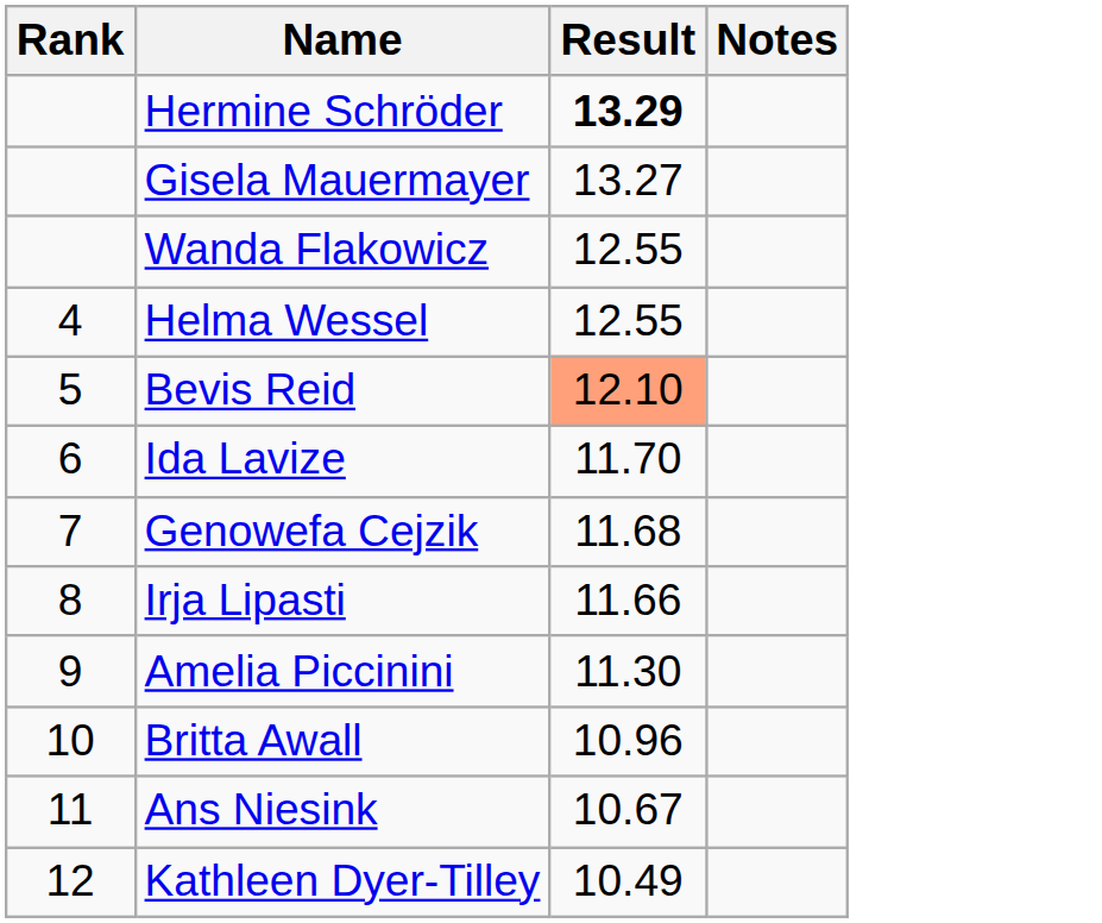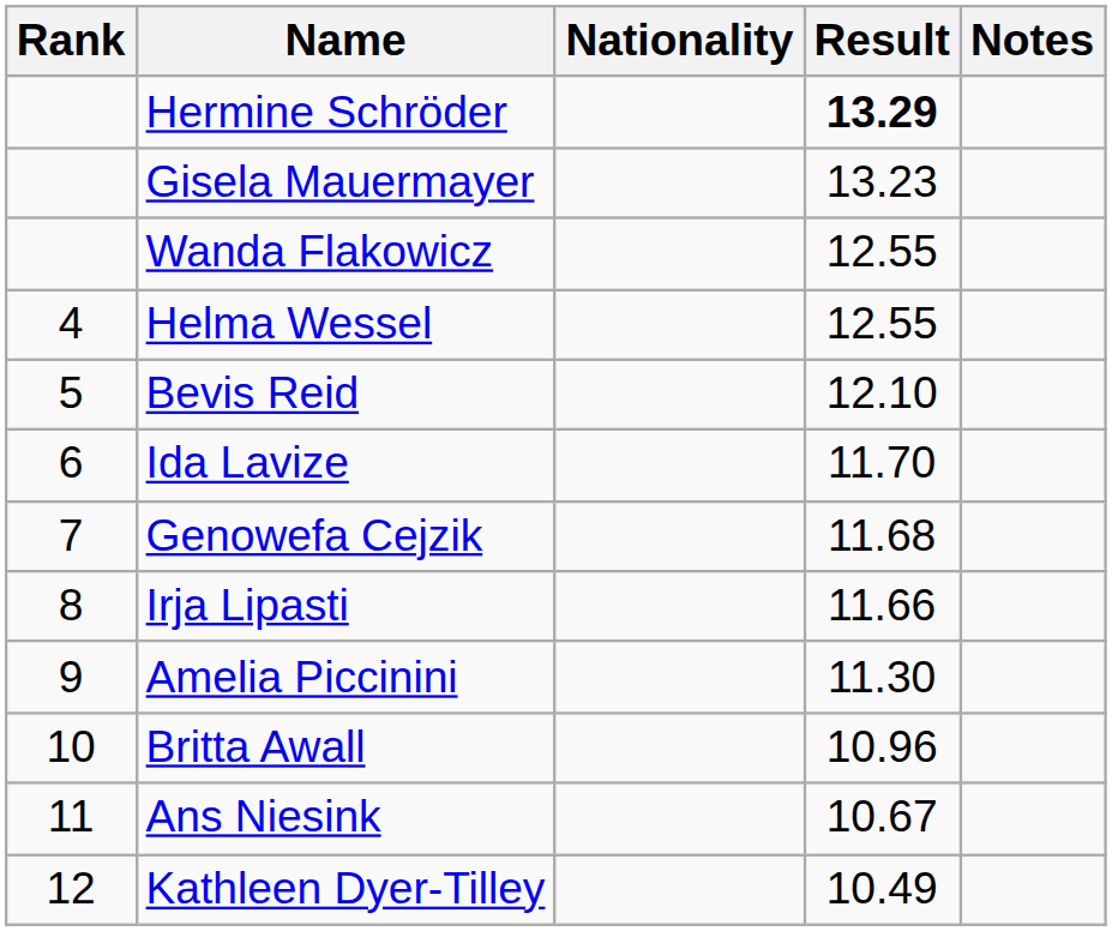+ column: Nationality
Gisela Mauermayer | Result: 13.27 -> 13.23
Bevis Reid | Result: lightsalmon background -> no background
